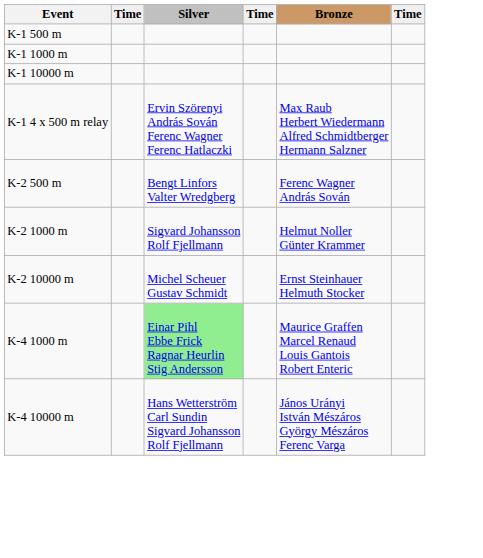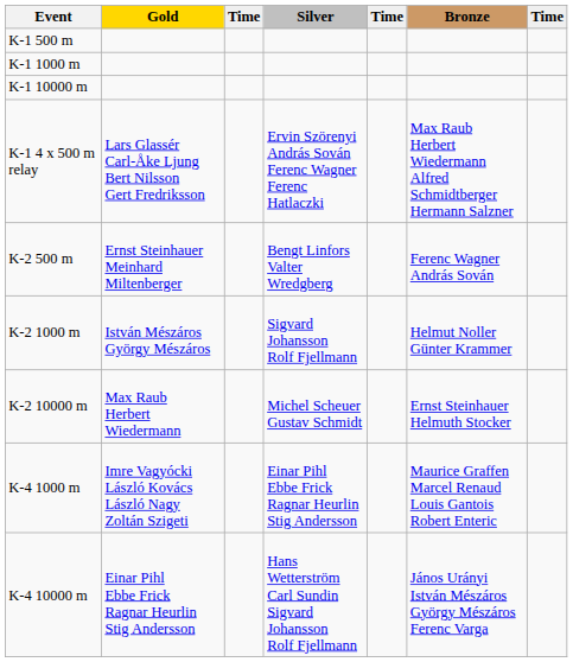+ column: Gold | Lars Glassér Carl-Åke Ljung Bert Nilsson Gert Fredriksson | Ernst Steinhauer Meinhard Miltenberger | István Mészáros György Mészáros | Max Raub Herbert Wiedermann | Imre Vagyócki László Kovács László Nagy Zoltán Szigeti | Einar Pihl Ebbe Frick Ragnar Heurlin Stig Andersson
K-4 1000 m | Silver: lightgreen background -> no background
